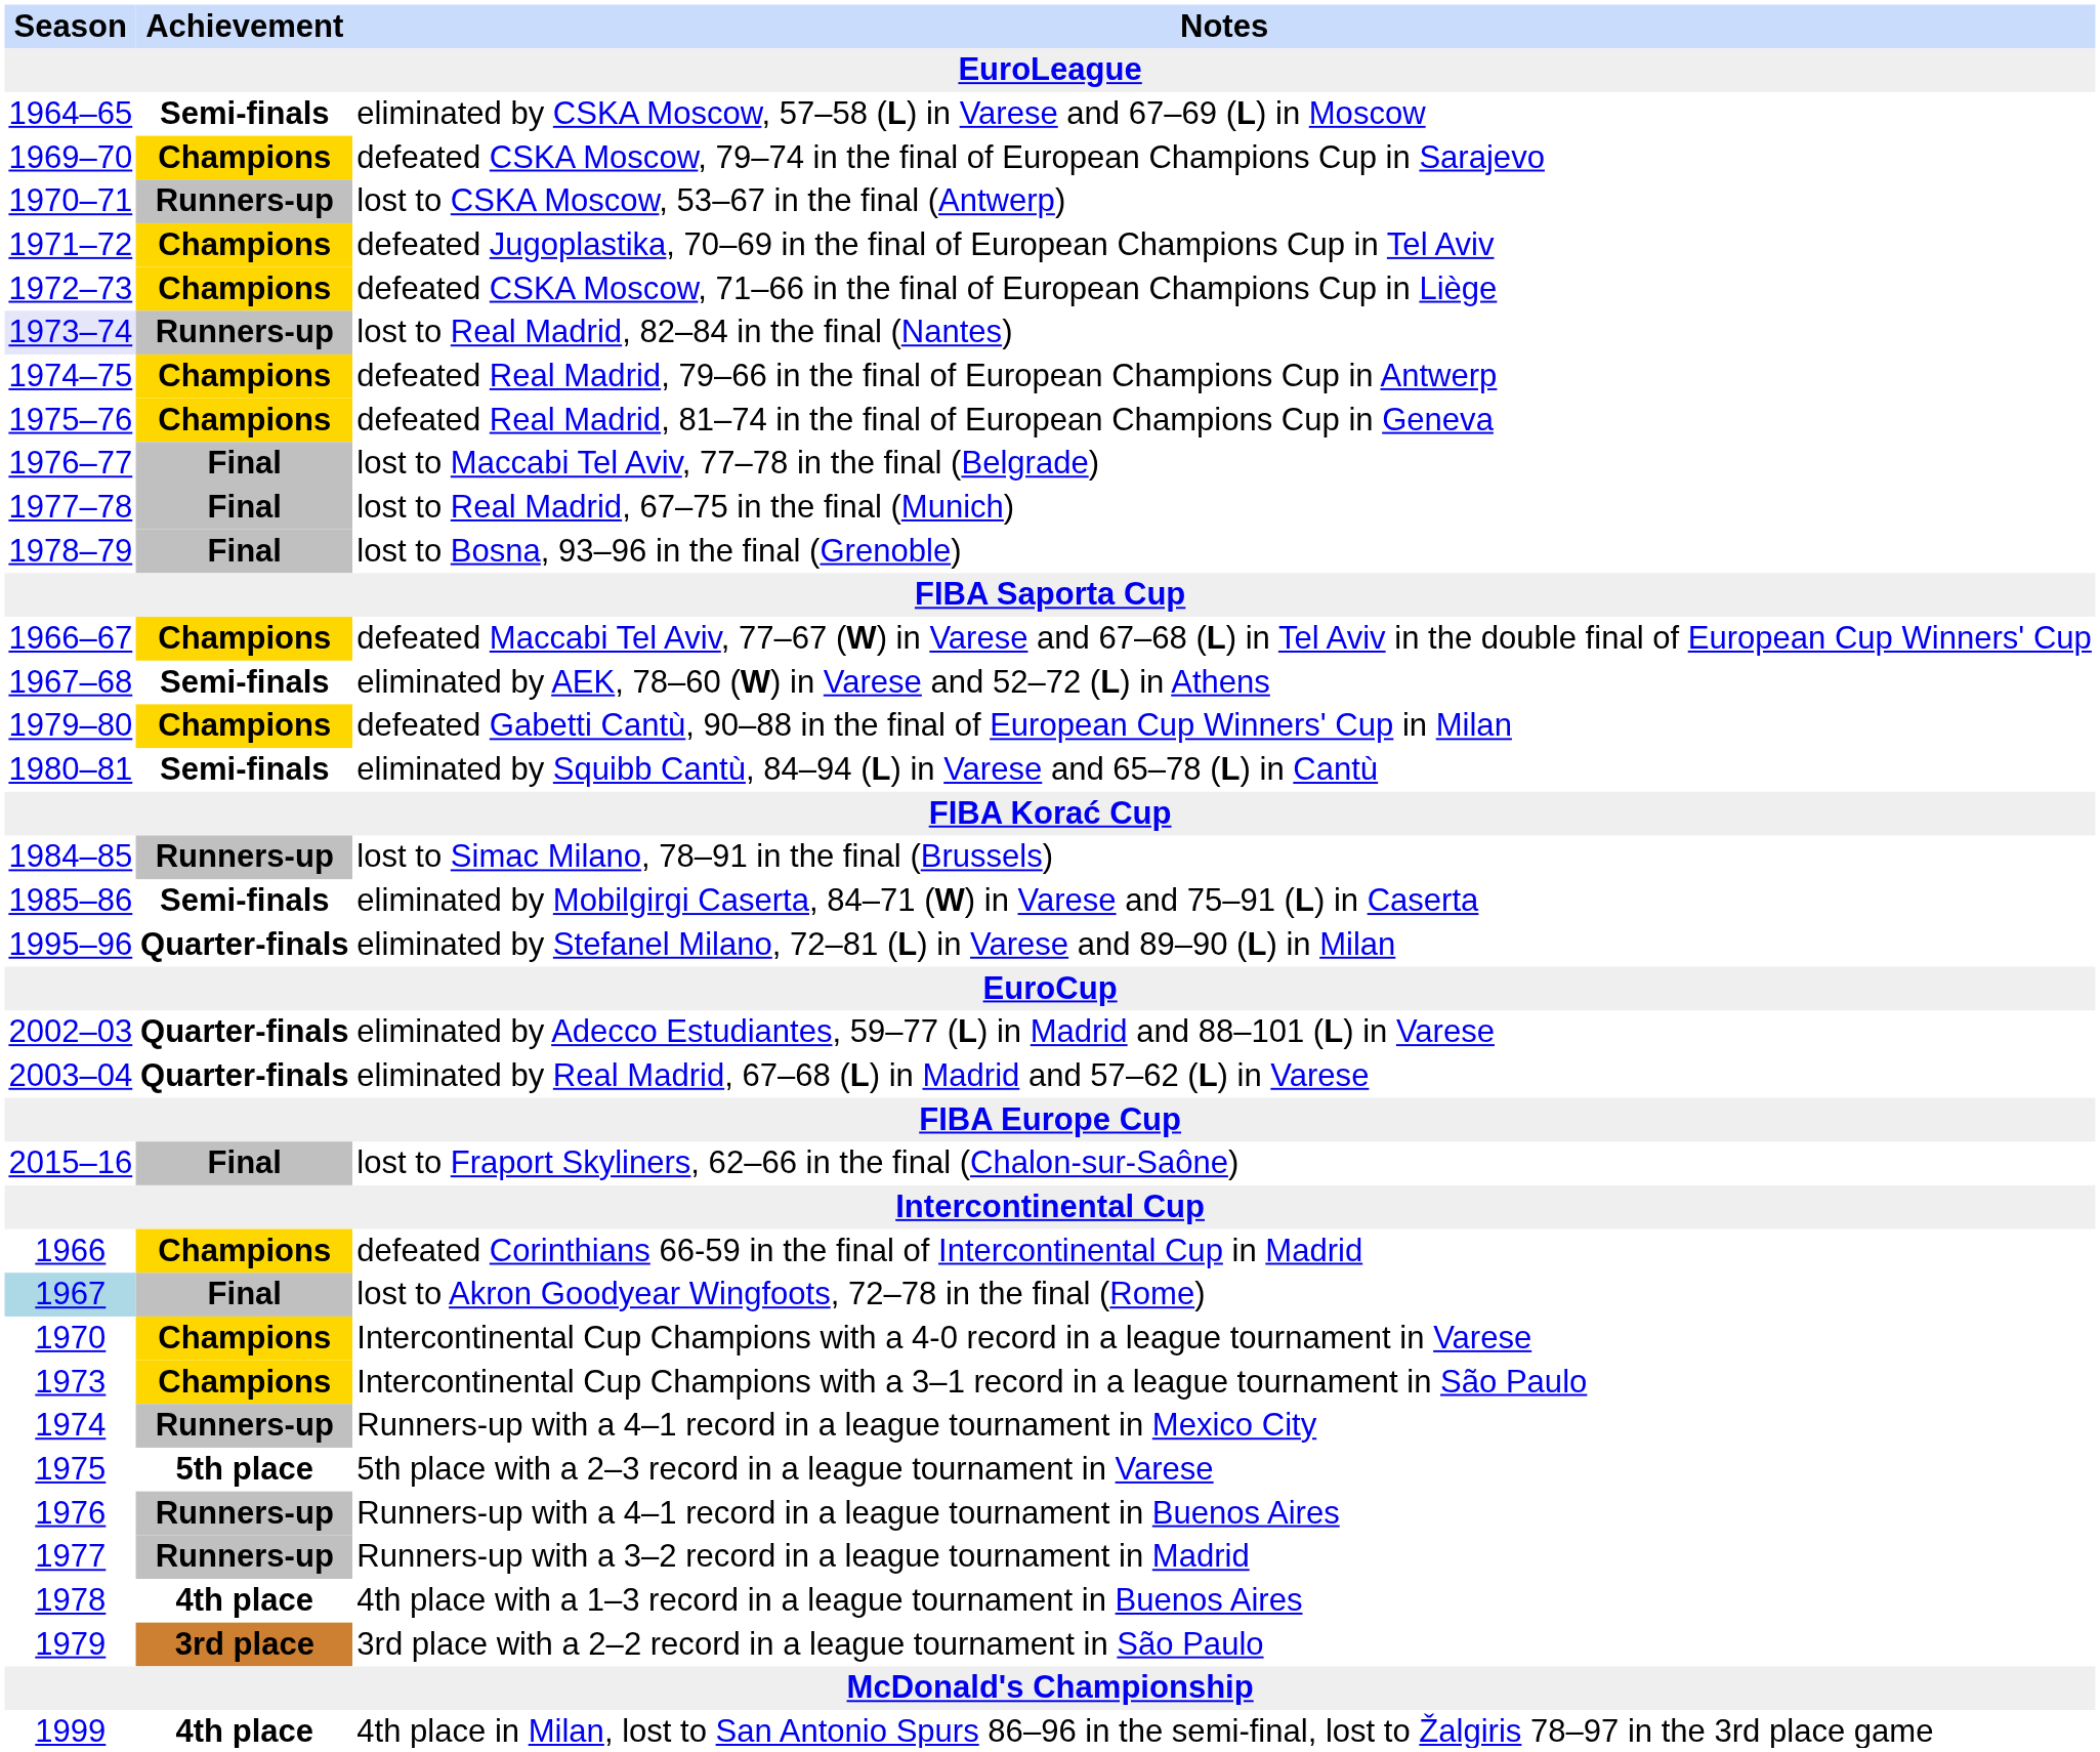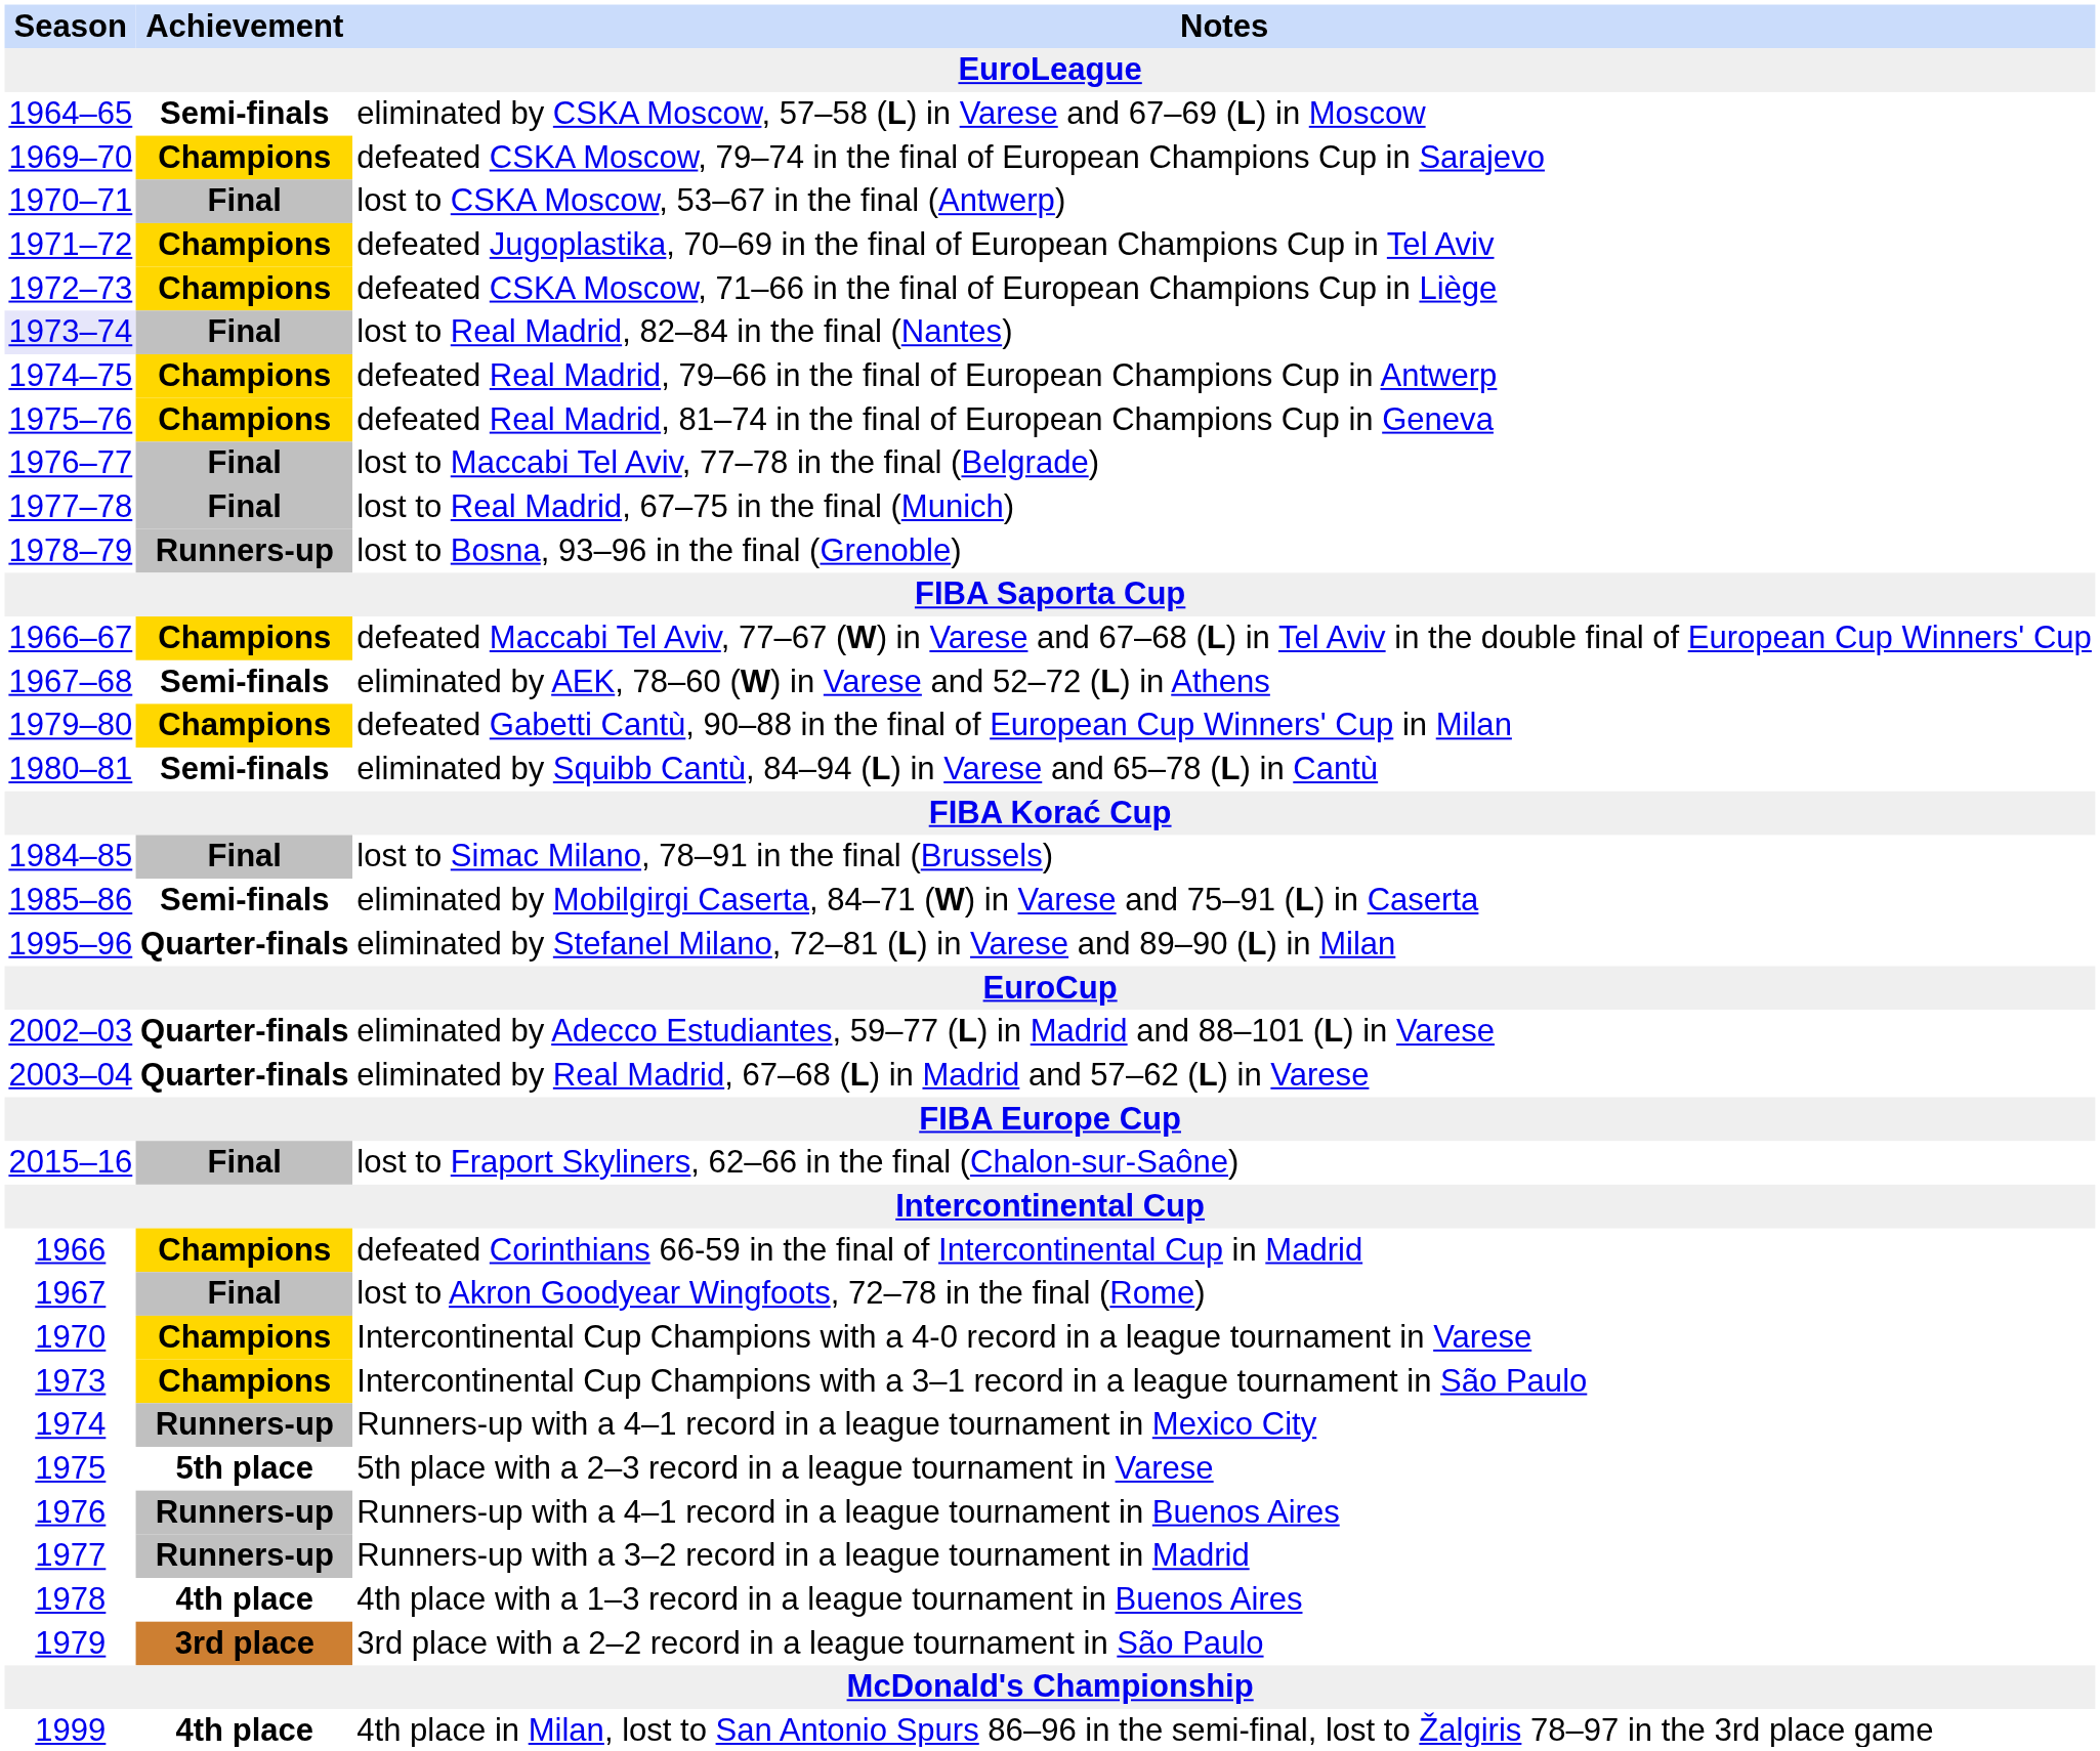lost to CSKA Moscow, 53–67 in the final (Antwerp) | Achievement: Runners-up -> Final
lost to Real Madrid, 82–84 in the final (Nantes) | Achievement: Runners-up -> Final
lost to Bosna, 93–96 in the final (Grenoble) | Achievement: Final -> Runners-up
lost to Simac Milano, 78–91 in the final (Brussels) | Achievement: Runners-up -> Final
lost to Akron Goodyear Wingfoots, 72–78 in the final (Rome) | Season: lightblue background -> no background
